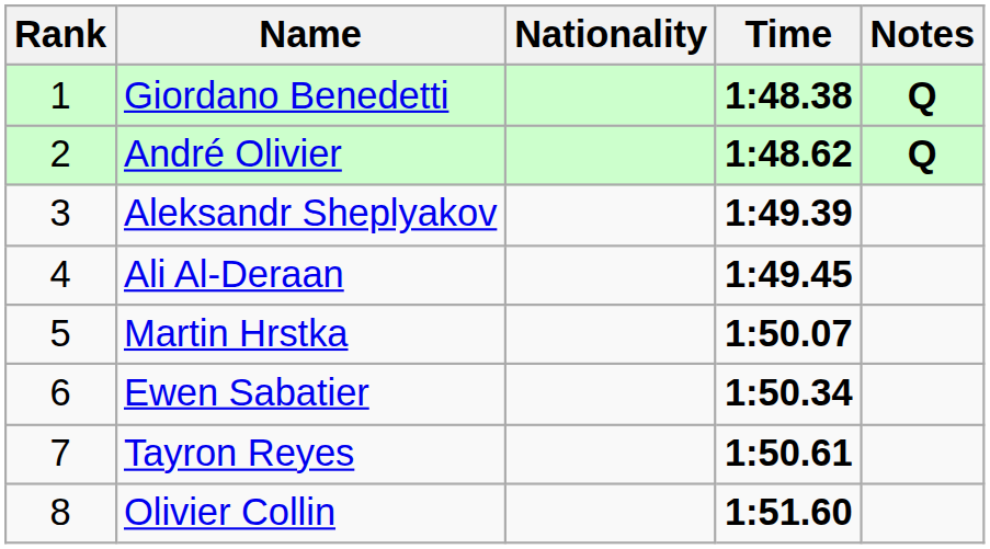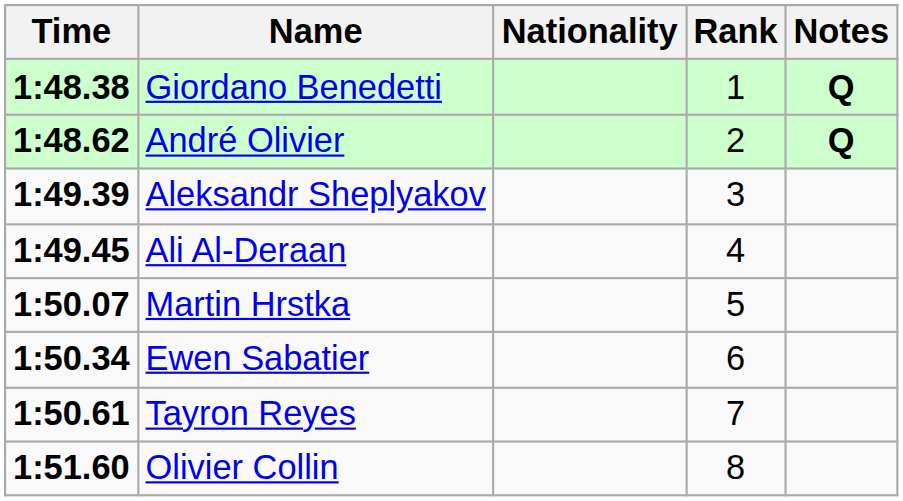columns swapped: Rank <-> Time
